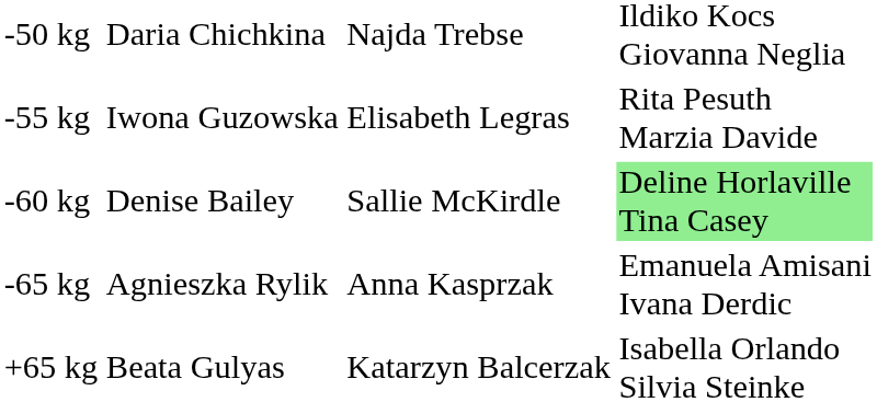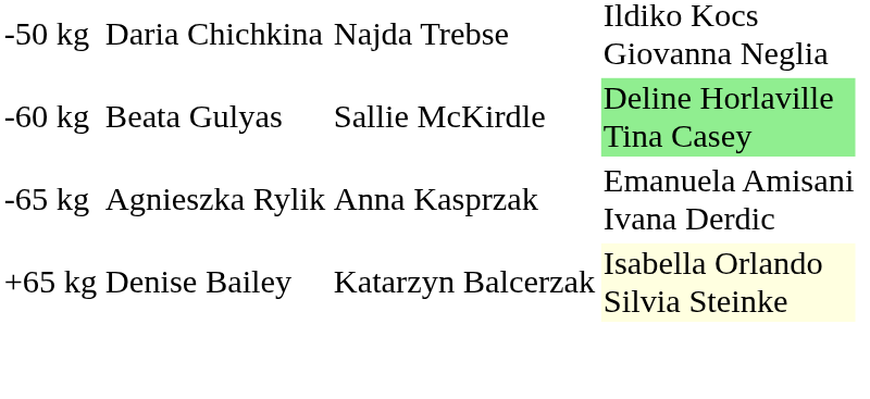- row: -55 kg | Iwona Guzowska | Elisabeth Legras | Rita Pesuth Marzia Davide
-60 kg | column 2: Denise Bailey -> Beata Gulyas
+65 kg | column 2: Beata Gulyas -> Denise Bailey
+65 kg | column 4: no background -> lightyellow background
